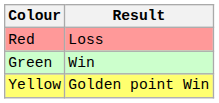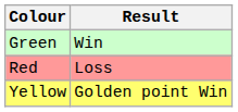rows swapped: Green <-> Red
